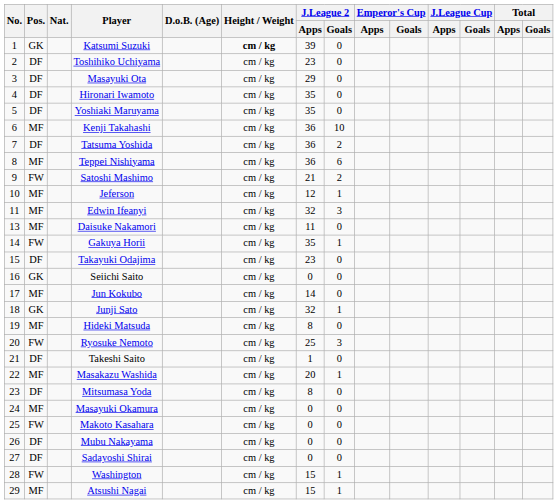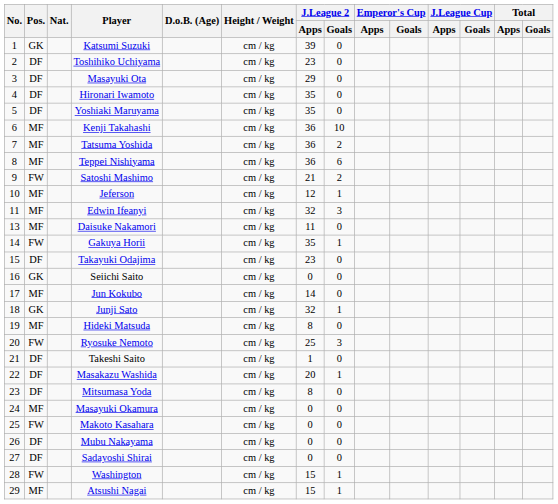Katsumi Suzuki | Height / Weight: bold -> normal
Tatsuma Yoshida | Pos.: DF -> MF
Masakazu Washida | Pos.: MF -> DF
